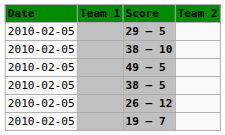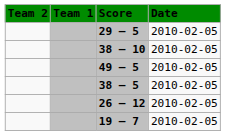columns swapped: Date <-> Team 2
